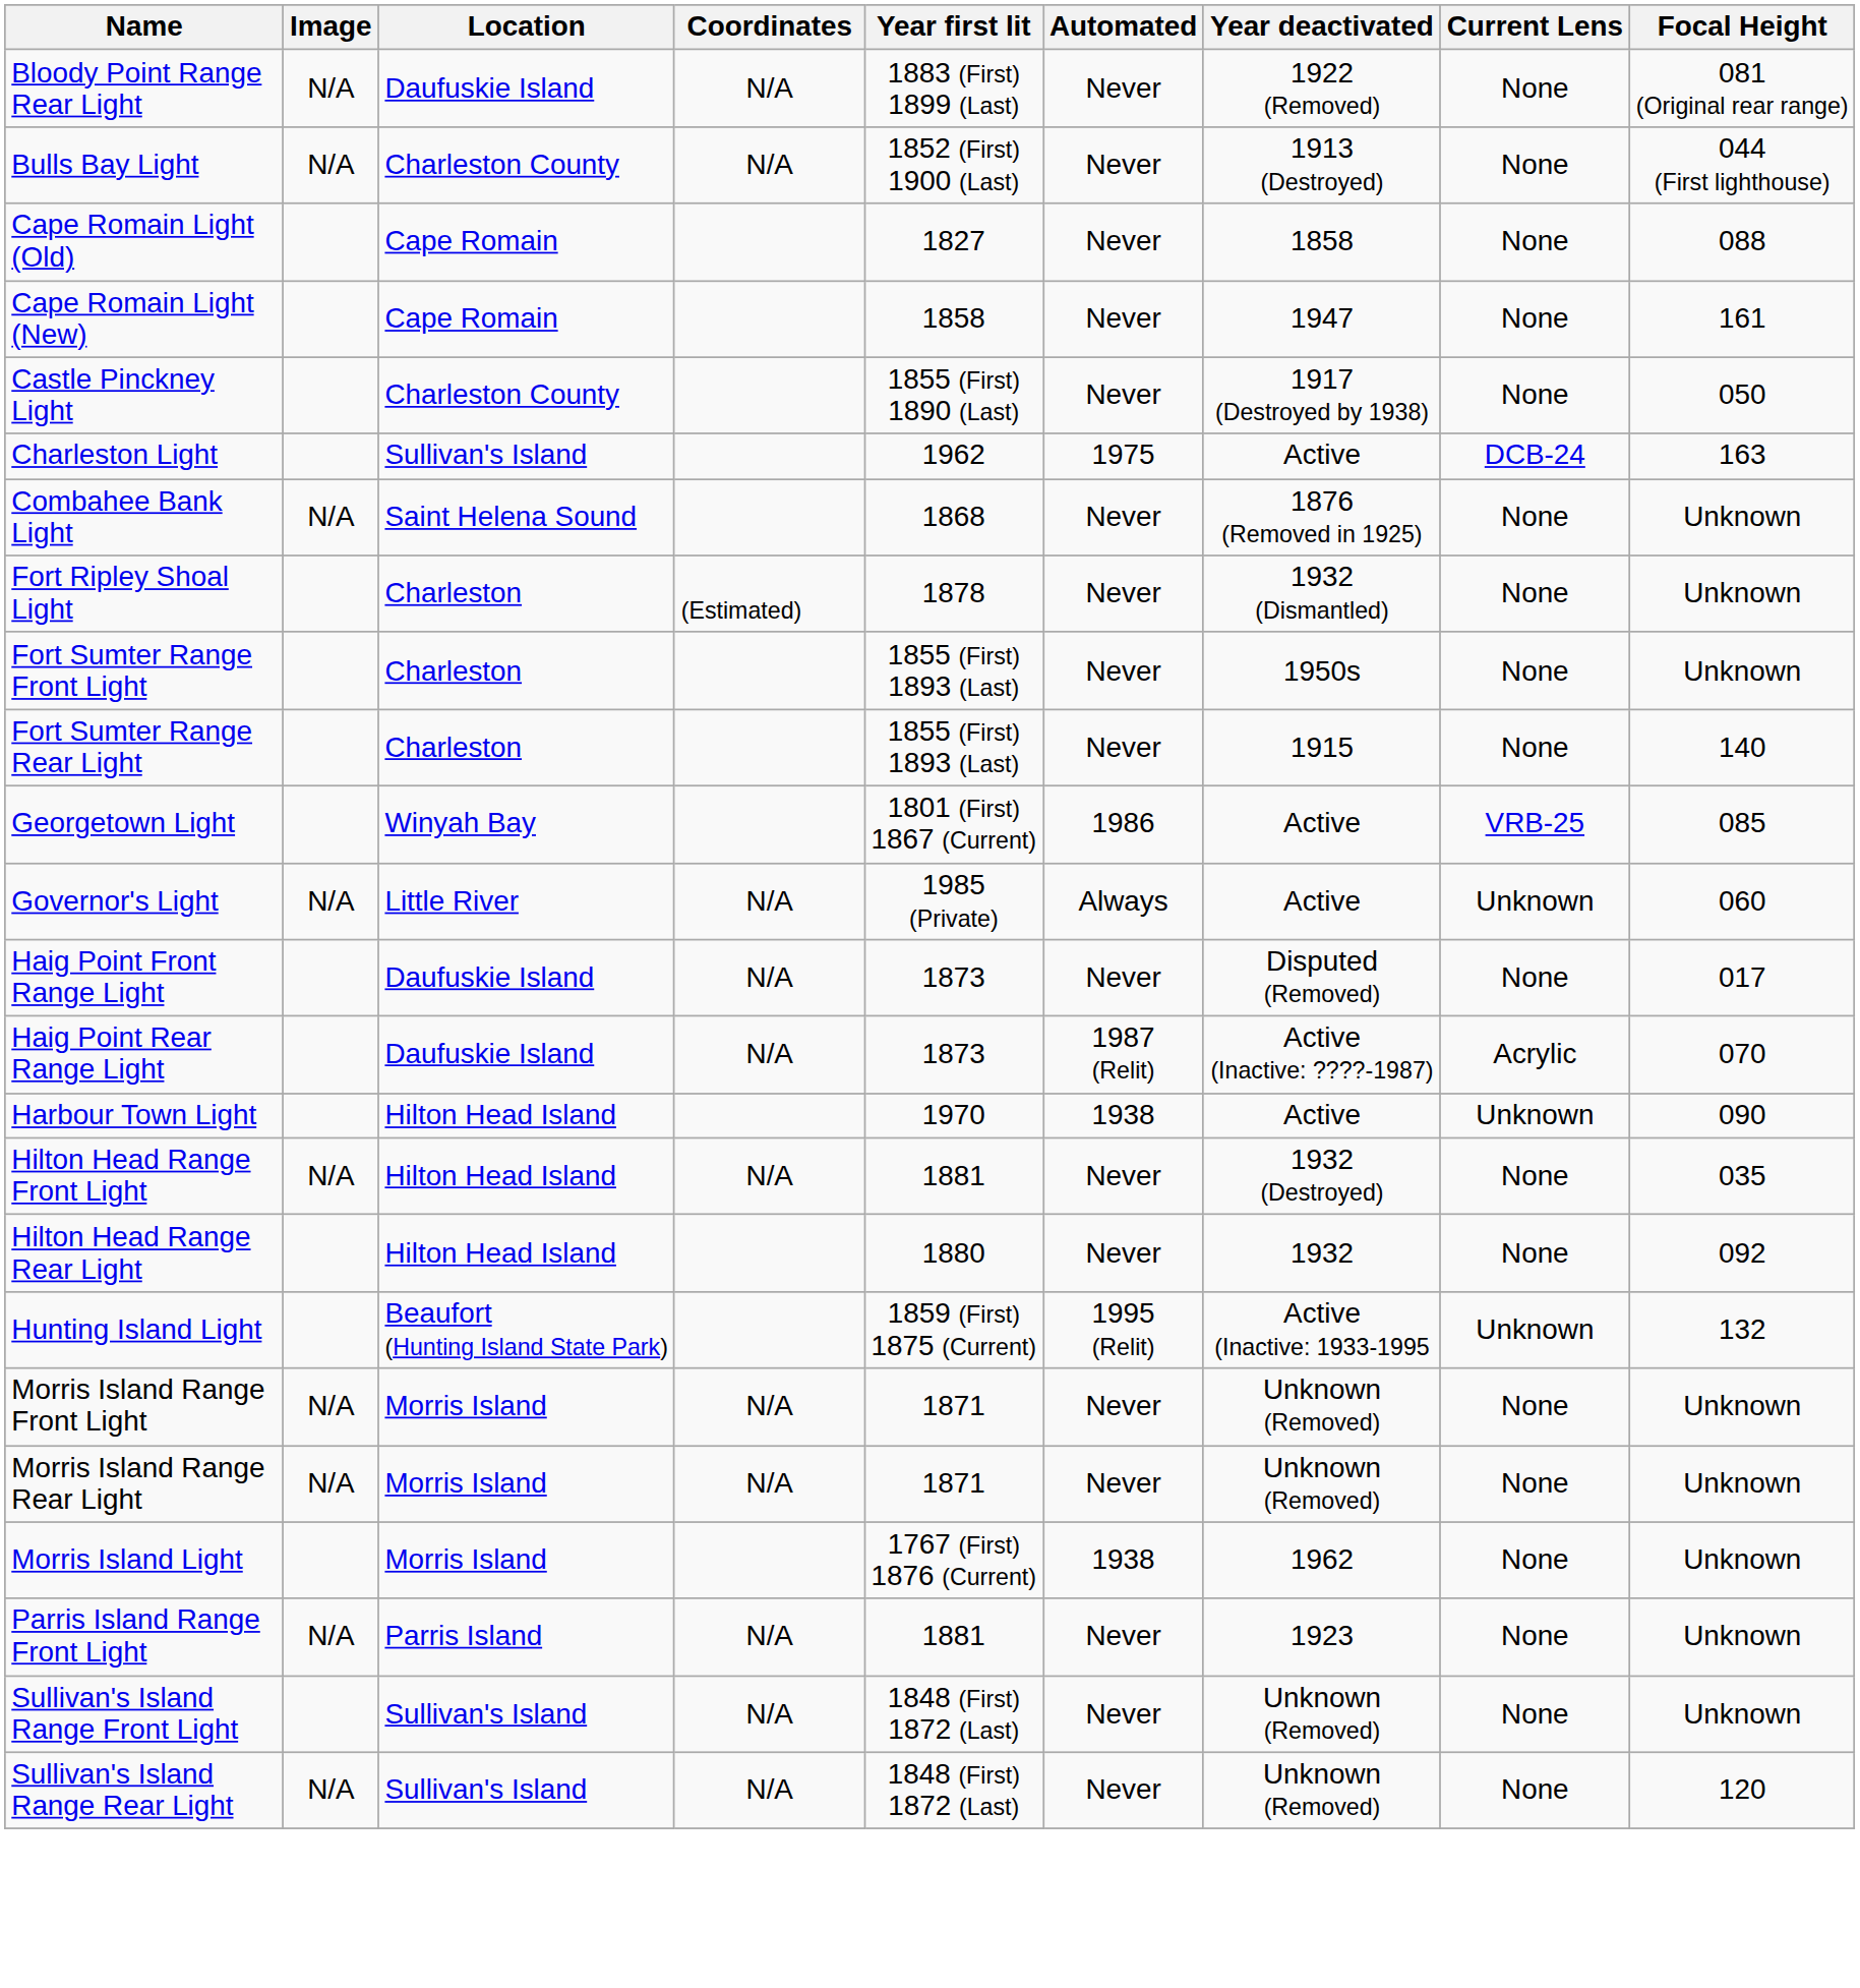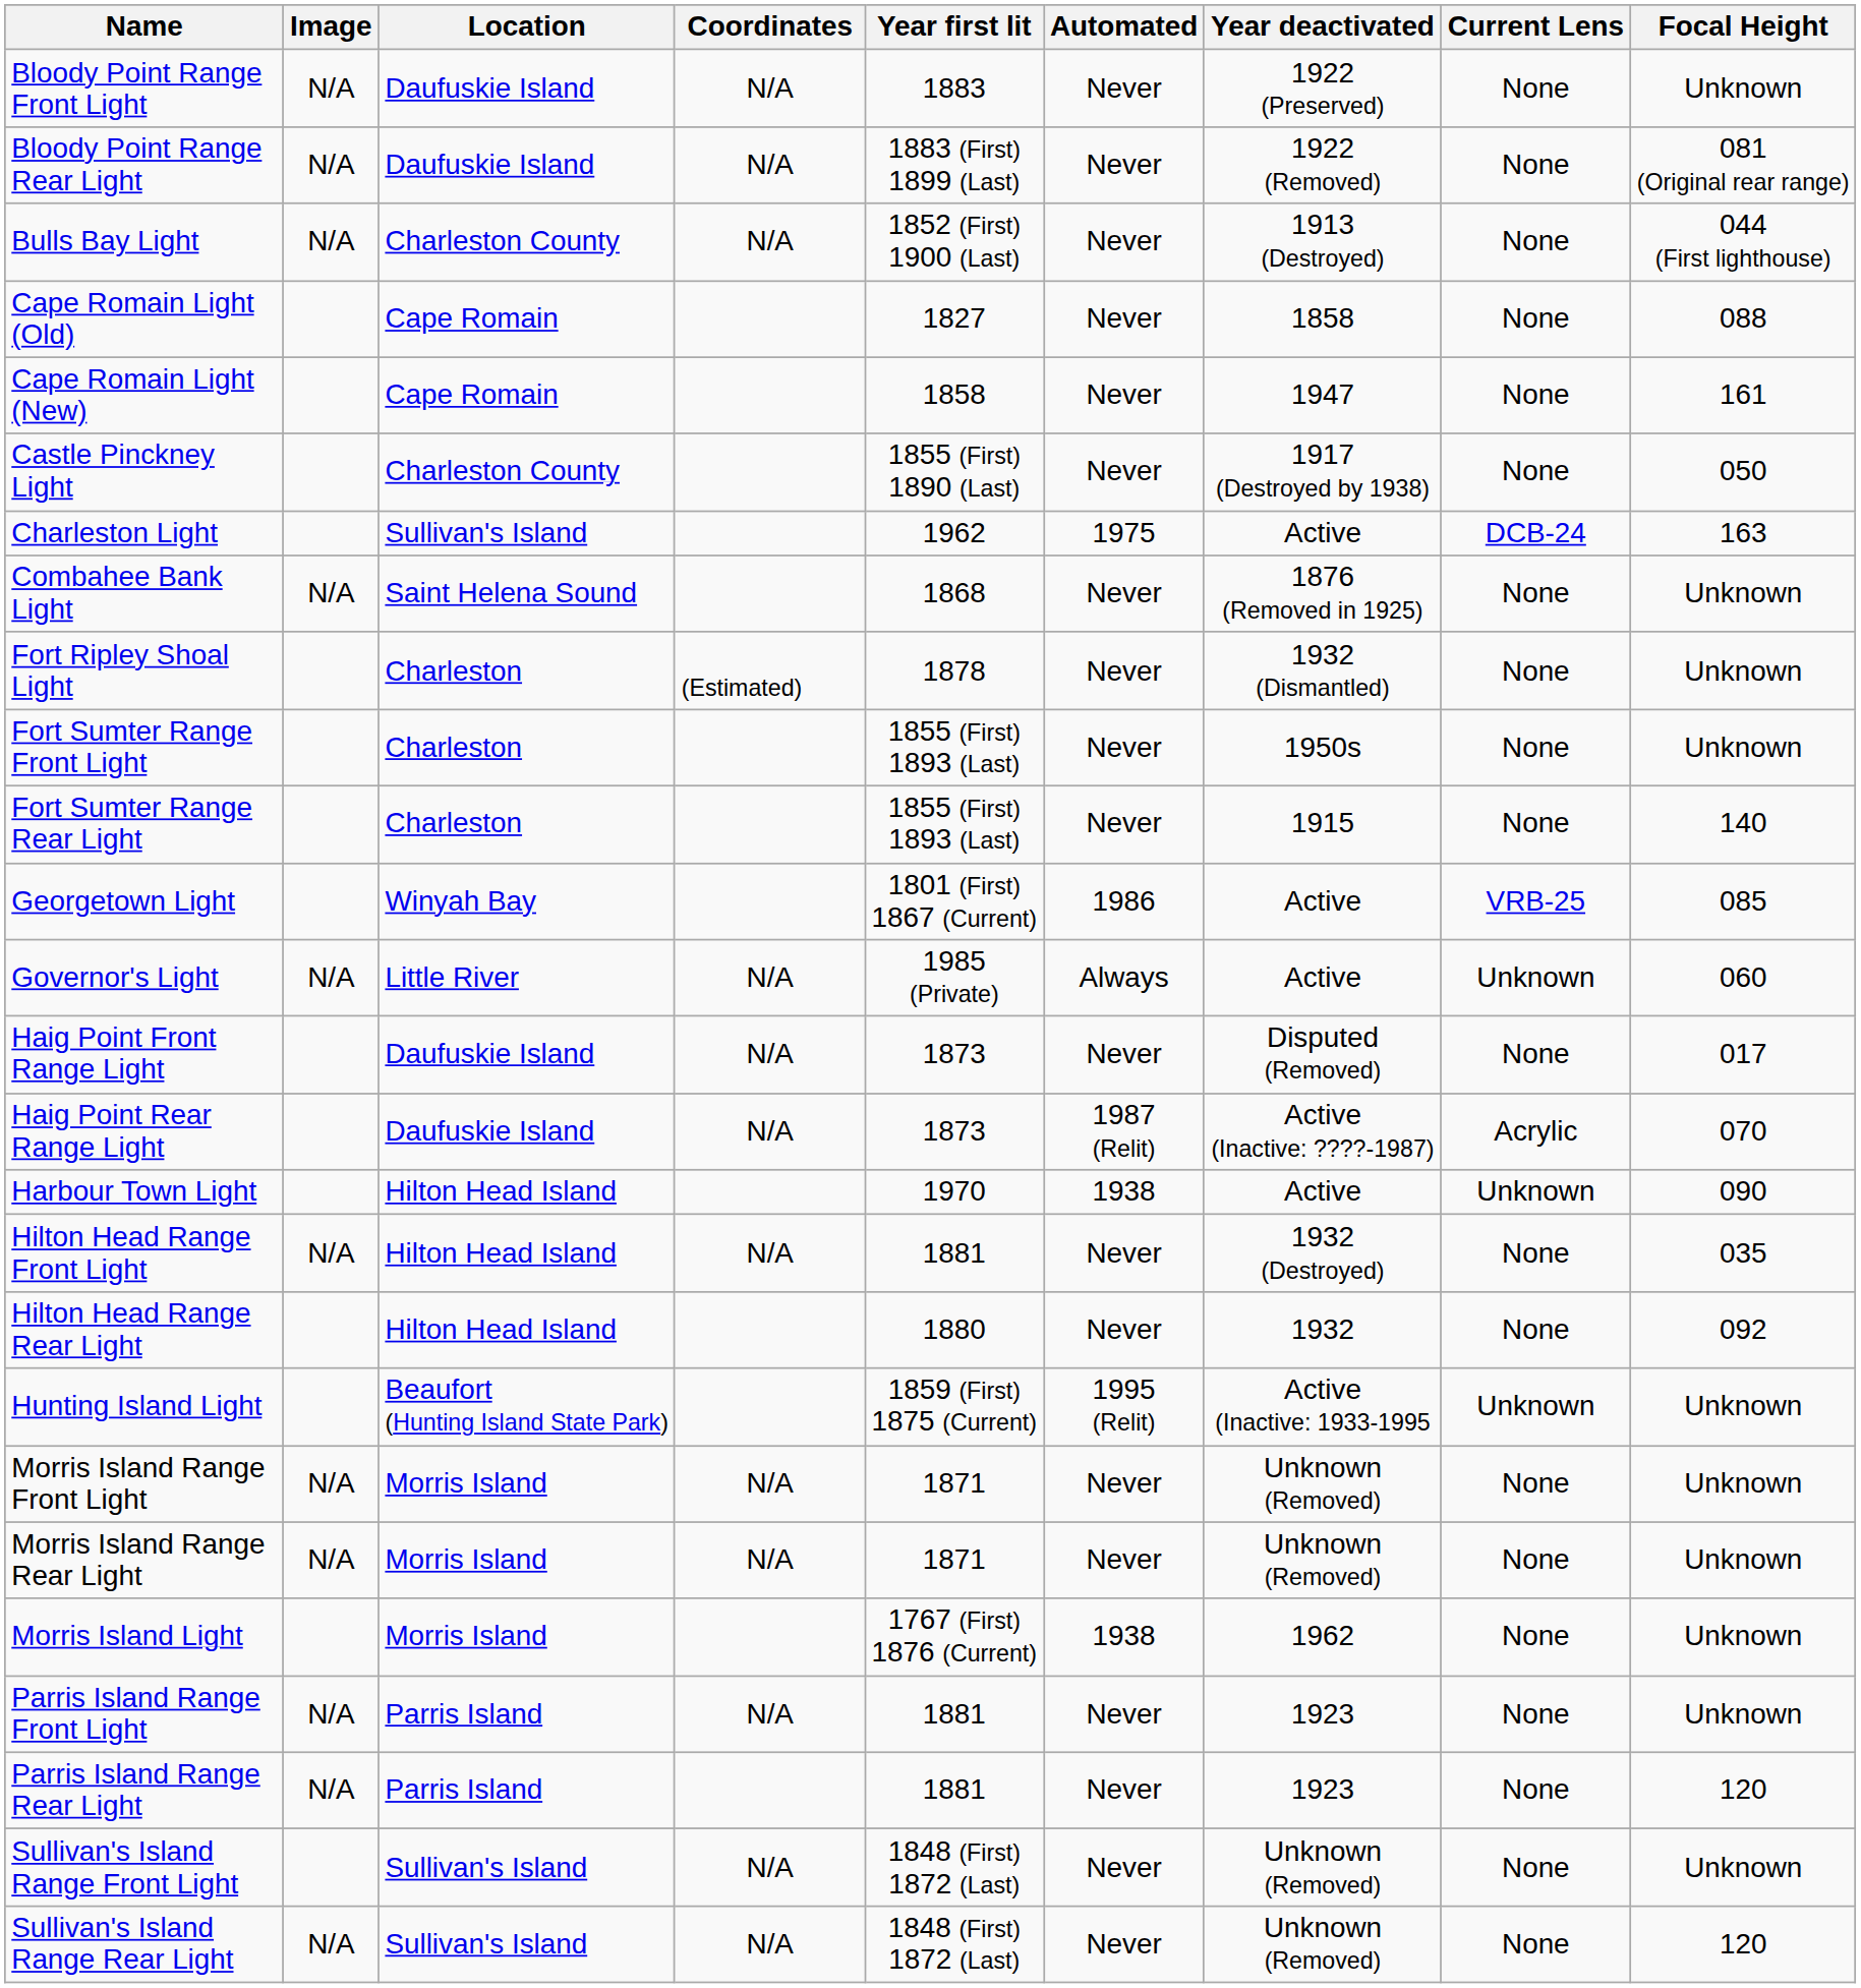+ row: Bloody Point Range Front Light | N/A | Daufuskie Island | N/A | 1883 | Never | 1922 (Preserved) | None | Unknown
Hunting Island Light | Focal Height: 132 -> Unknown
+ row: Parris Island Range Rear Light | N/A | Parris Island | 1881 | Never | 1923 | None | 120
